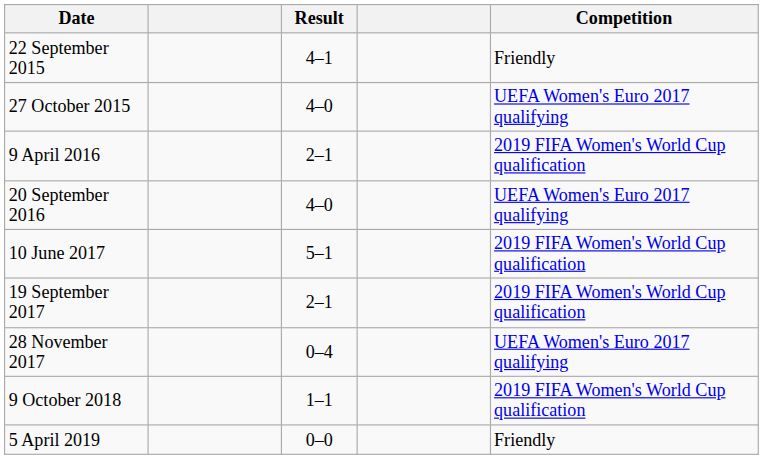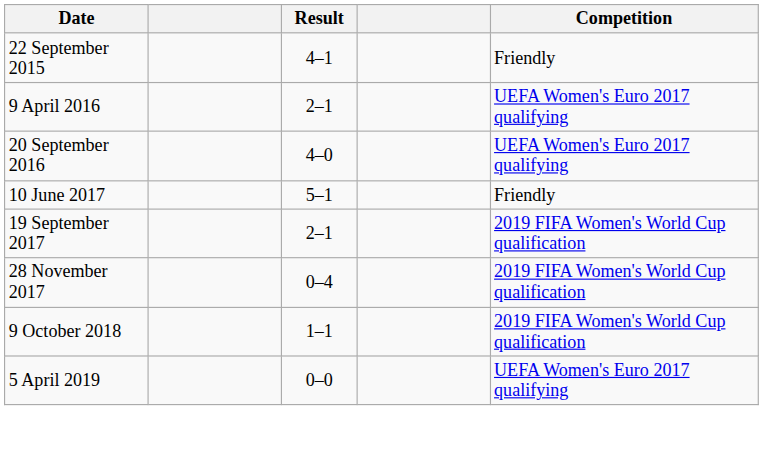- row: 27 October 2015 | 4–0 | UEFA Women's Euro 2017 qualifying
9 April 2016 | Competition: 2019 FIFA Women's World Cup qualification -> UEFA Women's Euro 2017 qualifying
10 June 2017 | Competition: 2019 FIFA Women's World Cup qualification -> Friendly
28 November 2017 | Competition: UEFA Women's Euro 2017 qualifying -> 2019 FIFA Women's World Cup qualification
5 April 2019 | Competition: Friendly -> UEFA Women's Euro 2017 qualifying
